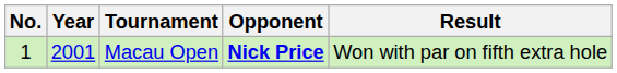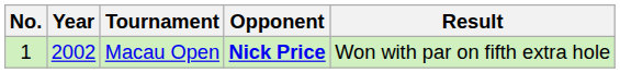Macau Open | Year: 2001 -> 2002
